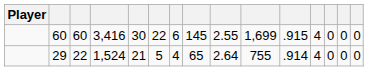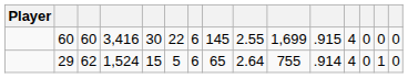29 | column 3: 22 -> 62
29 | column 5: 21 -> 15
29 | column 7: 4 -> 6
29 | column 14: 0 -> 1
